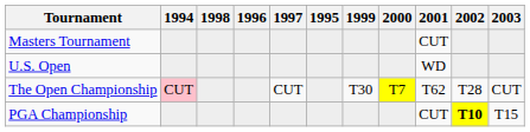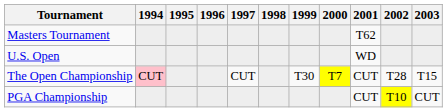columns swapped: 1995 <-> 1998
Masters Tournament | 2001: CUT -> T62
The Open Championship | 2001: T62 -> CUT
The Open Championship | 2003: CUT -> T15
PGA Championship | 2002: bold -> normal
PGA Championship | 2003: T15 -> CUT
